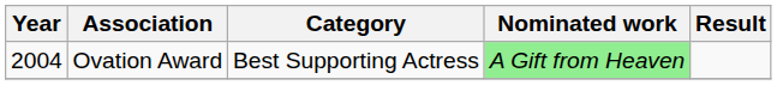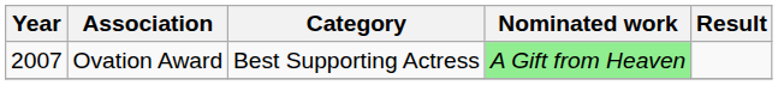Ovation Award | Year: 2004 -> 2007
